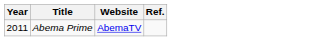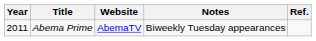+ column: Notes | Biweekly Tuesday appearances
